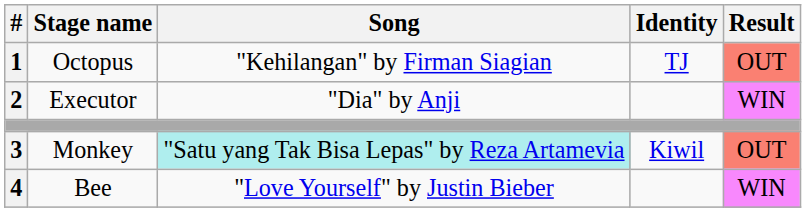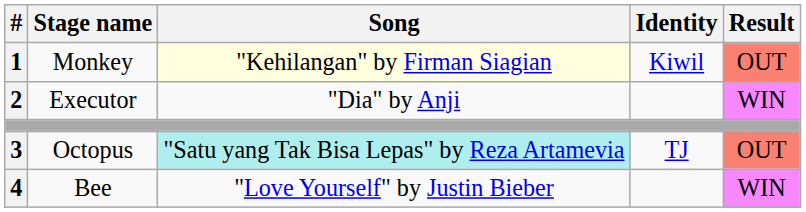1 | Stage name: Octopus -> Monkey
1 | Song: no background -> lightyellow background
1 | Identity: TJ -> Kiwil
3 | Stage name: Monkey -> Octopus
3 | Identity: Kiwil -> TJ
